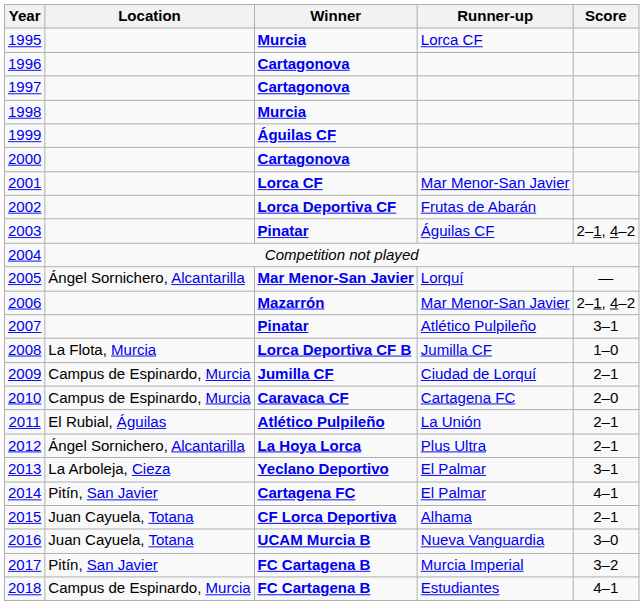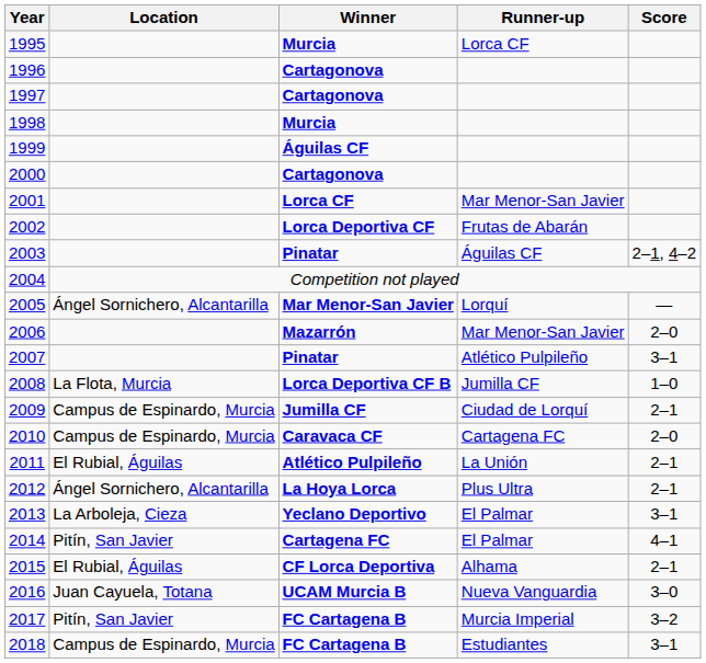2006 | Score: 2–1, 4–2 -> 2–0
2015 | Location: Juan Cayuela, Totana -> El Rubial, Águilas
2018 | Score: 4–1 -> 3–1
